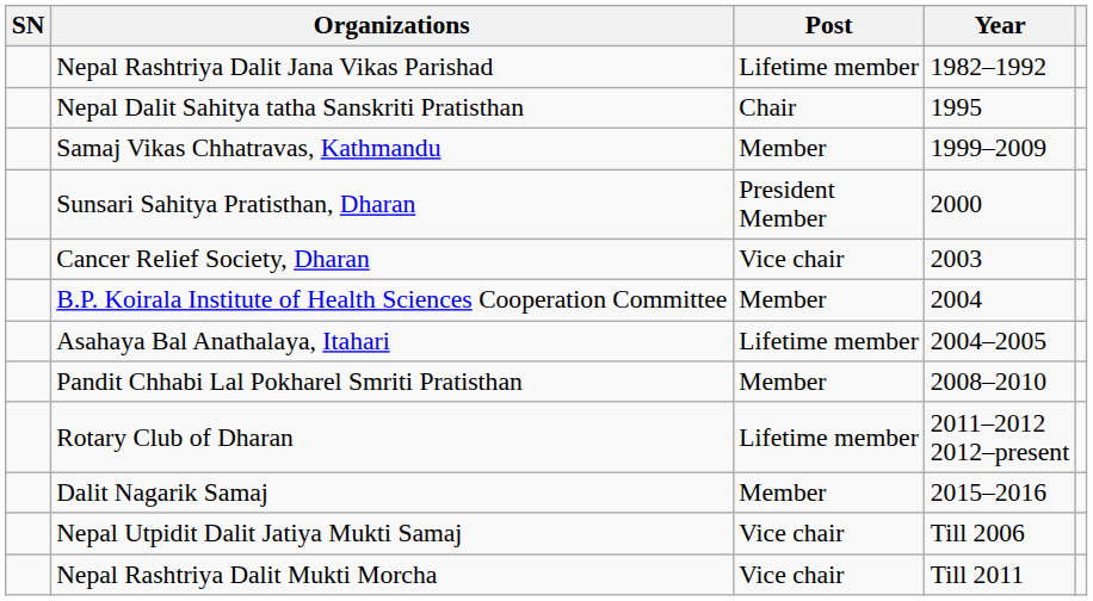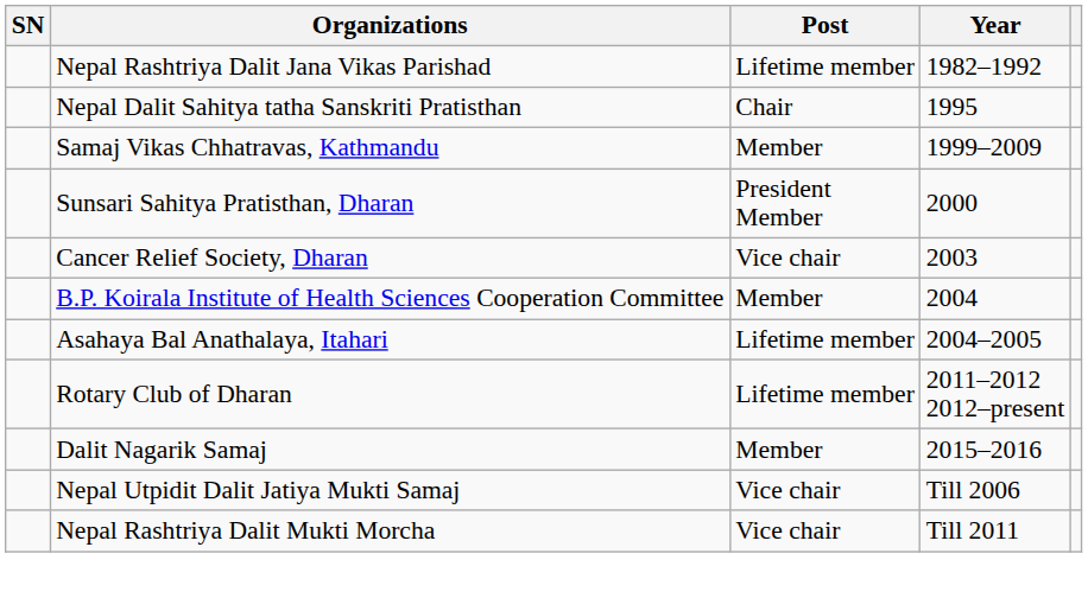- row: Pandit Chhabi Lal Pokharel Smriti Pratisthan | Member | 2008–2010
